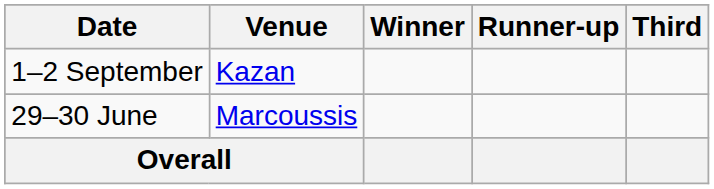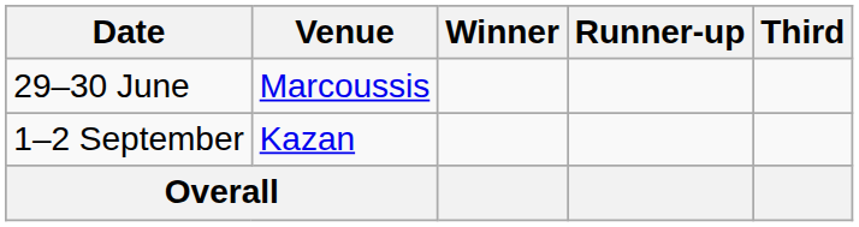rows swapped: 29–30 June <-> 1–2 September
